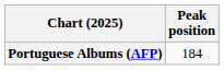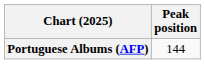Portuguese Albums (AFP) | Peak position: 184 -> 144
